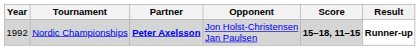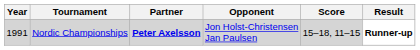Nordic Championships | Year: 1992 -> 1991
Nordic Championships | Score: bold -> normal
